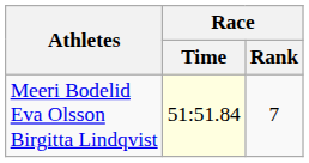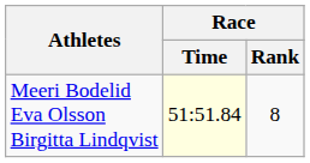Meeri Bodelid Eva Olsson Birgitta Lindqvist | Race / Rank: 7 -> 8
